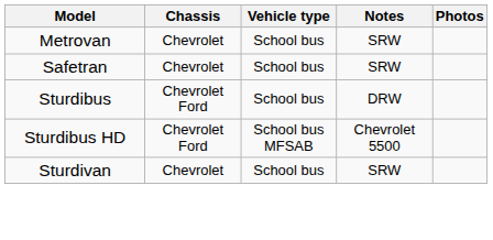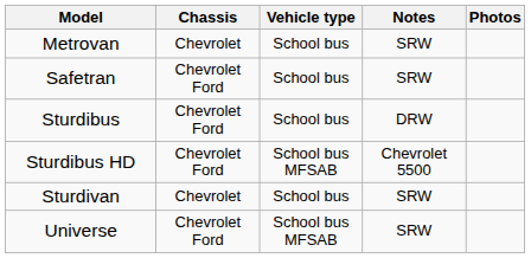Safetran | Chassis: Chevrolet -> Chevrolet Ford
+ row: Universe | Chevrolet Ford | School bus MFSAB | SRW
